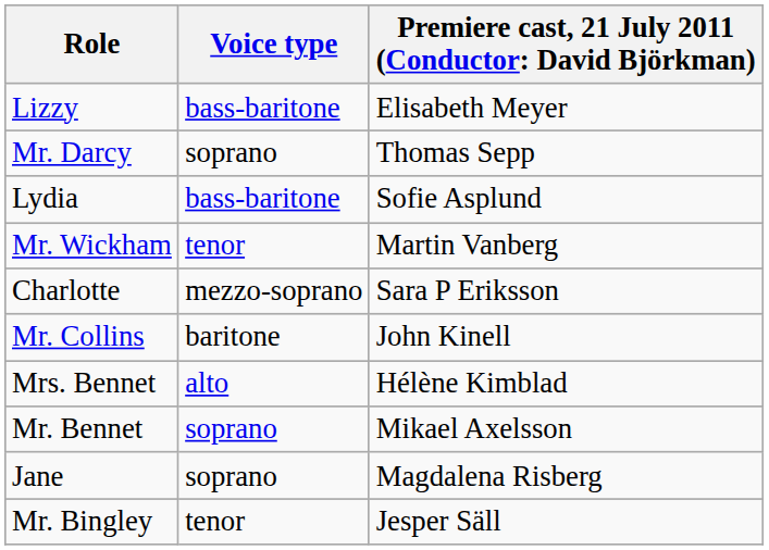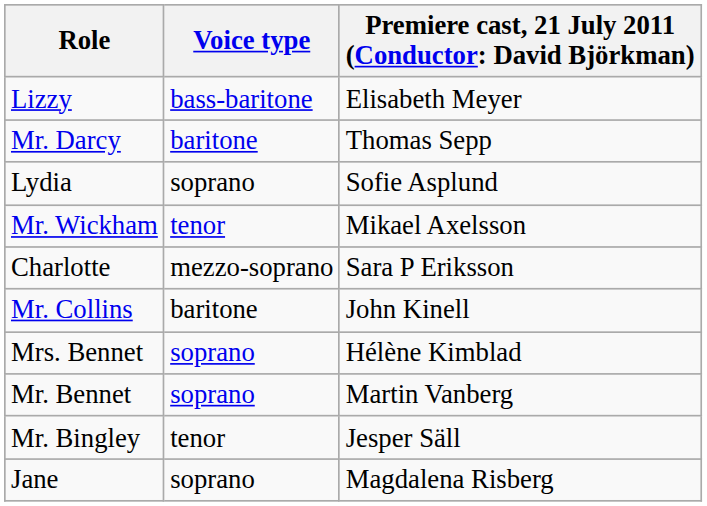Mr. Darcy | Voice type: soprano -> baritone
Lydia | Voice type: bass-baritone -> soprano
Mr. Wickham | column 3: Martin Vanberg -> Mikael Axelsson
Mrs. Bennet | Voice type: alto -> soprano
Mr. Bennet | column 3: Mikael Axelsson -> Martin Vanberg
rows swapped: Jane <-> Mr. Bingley
